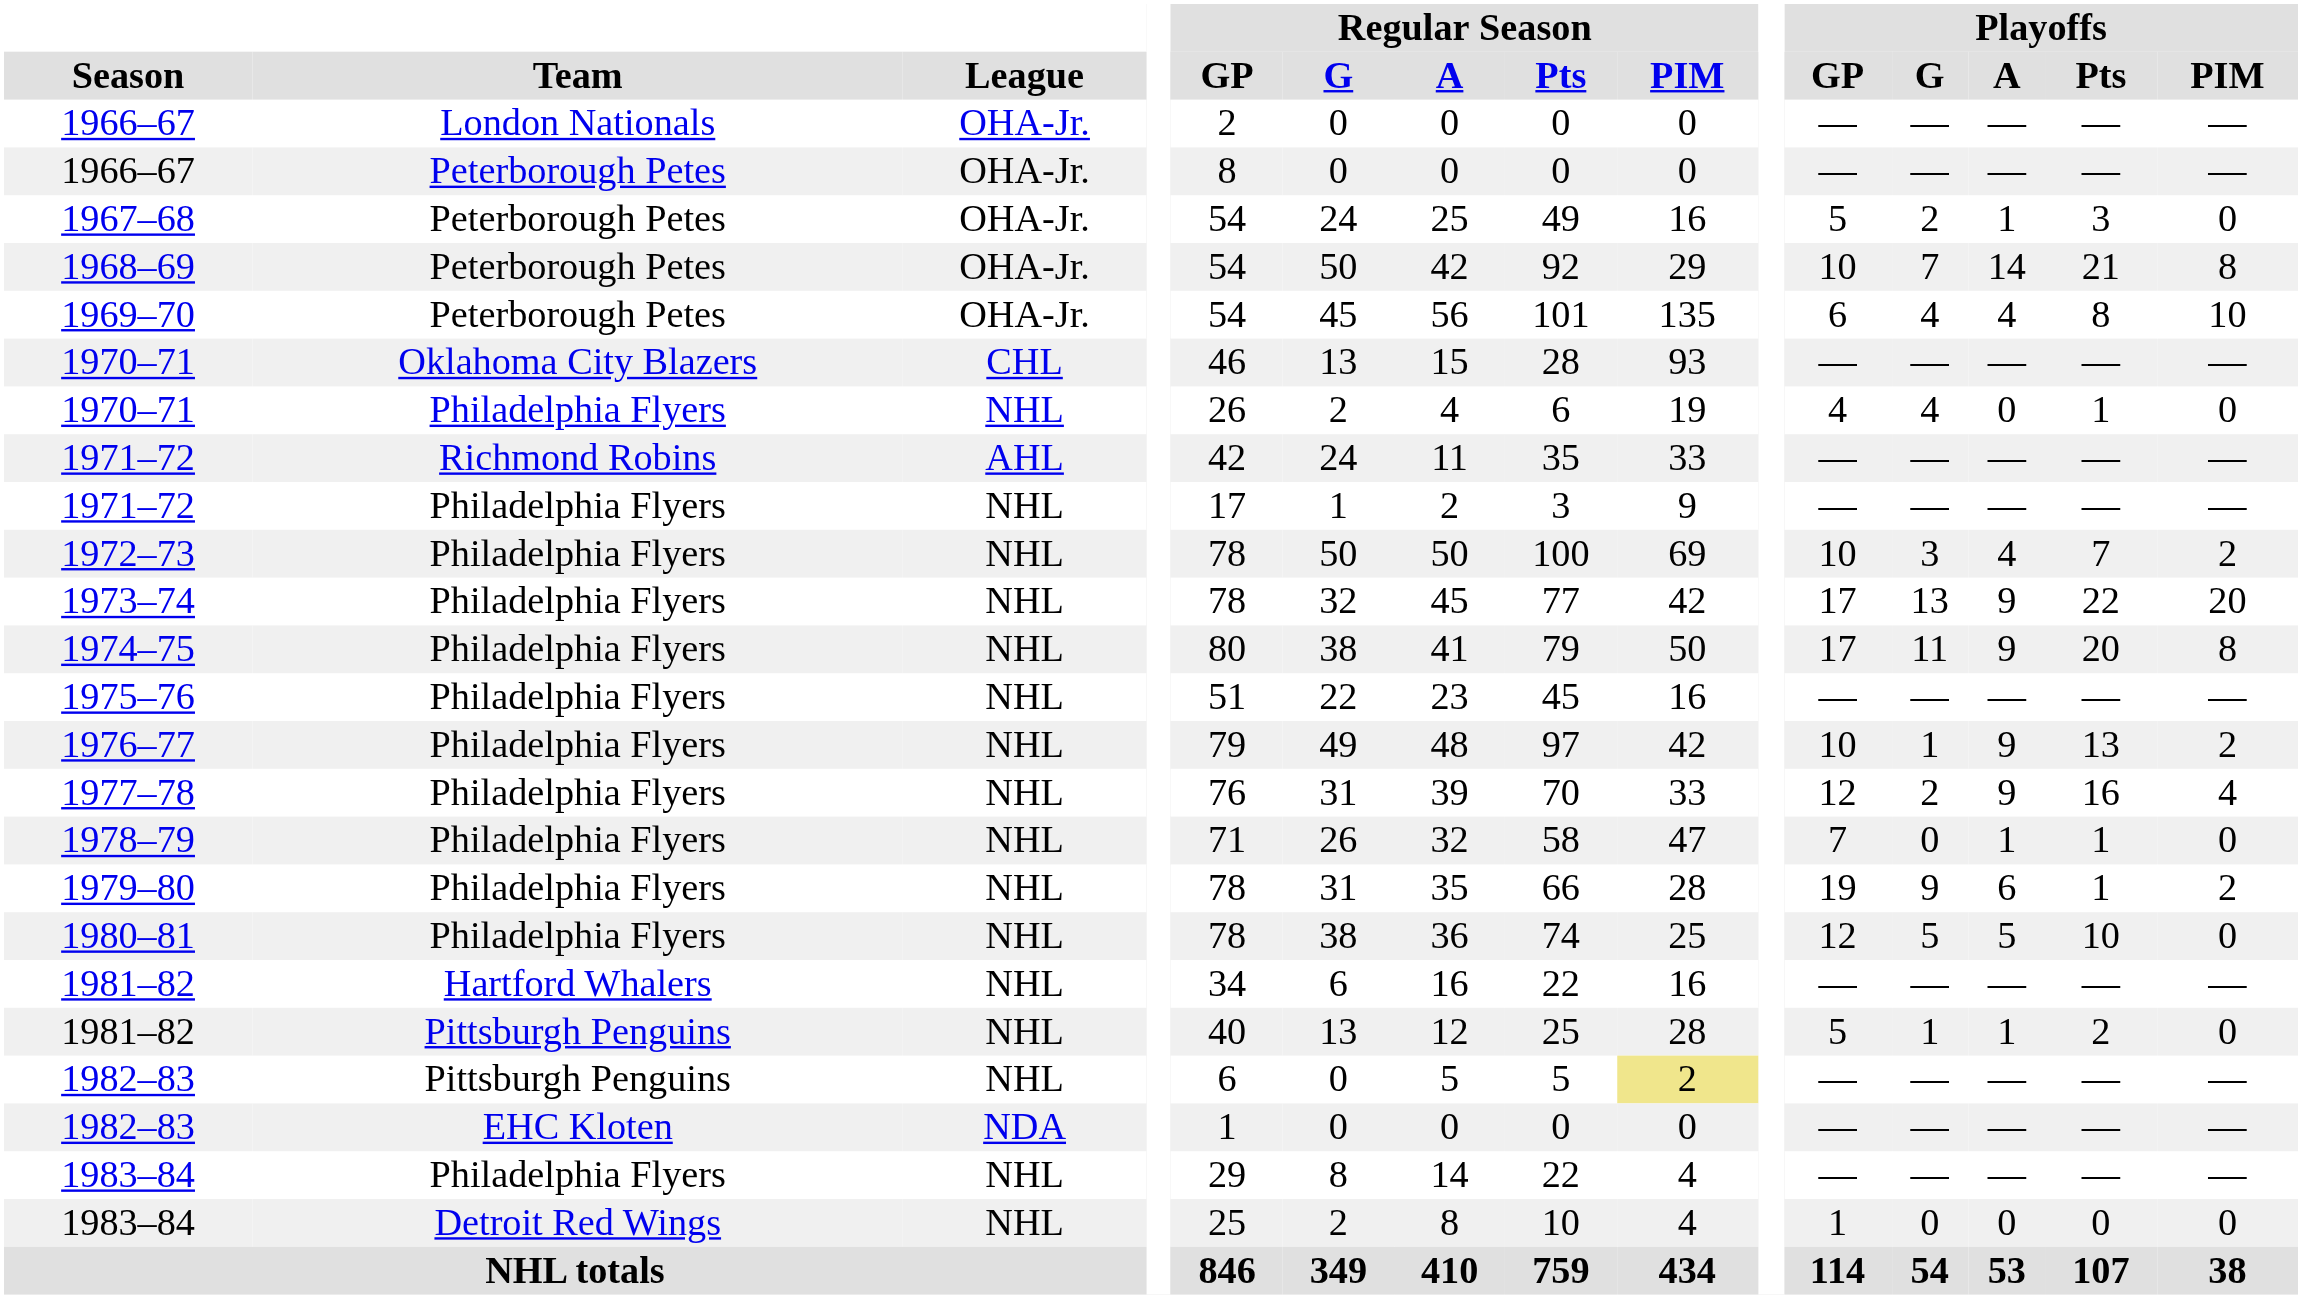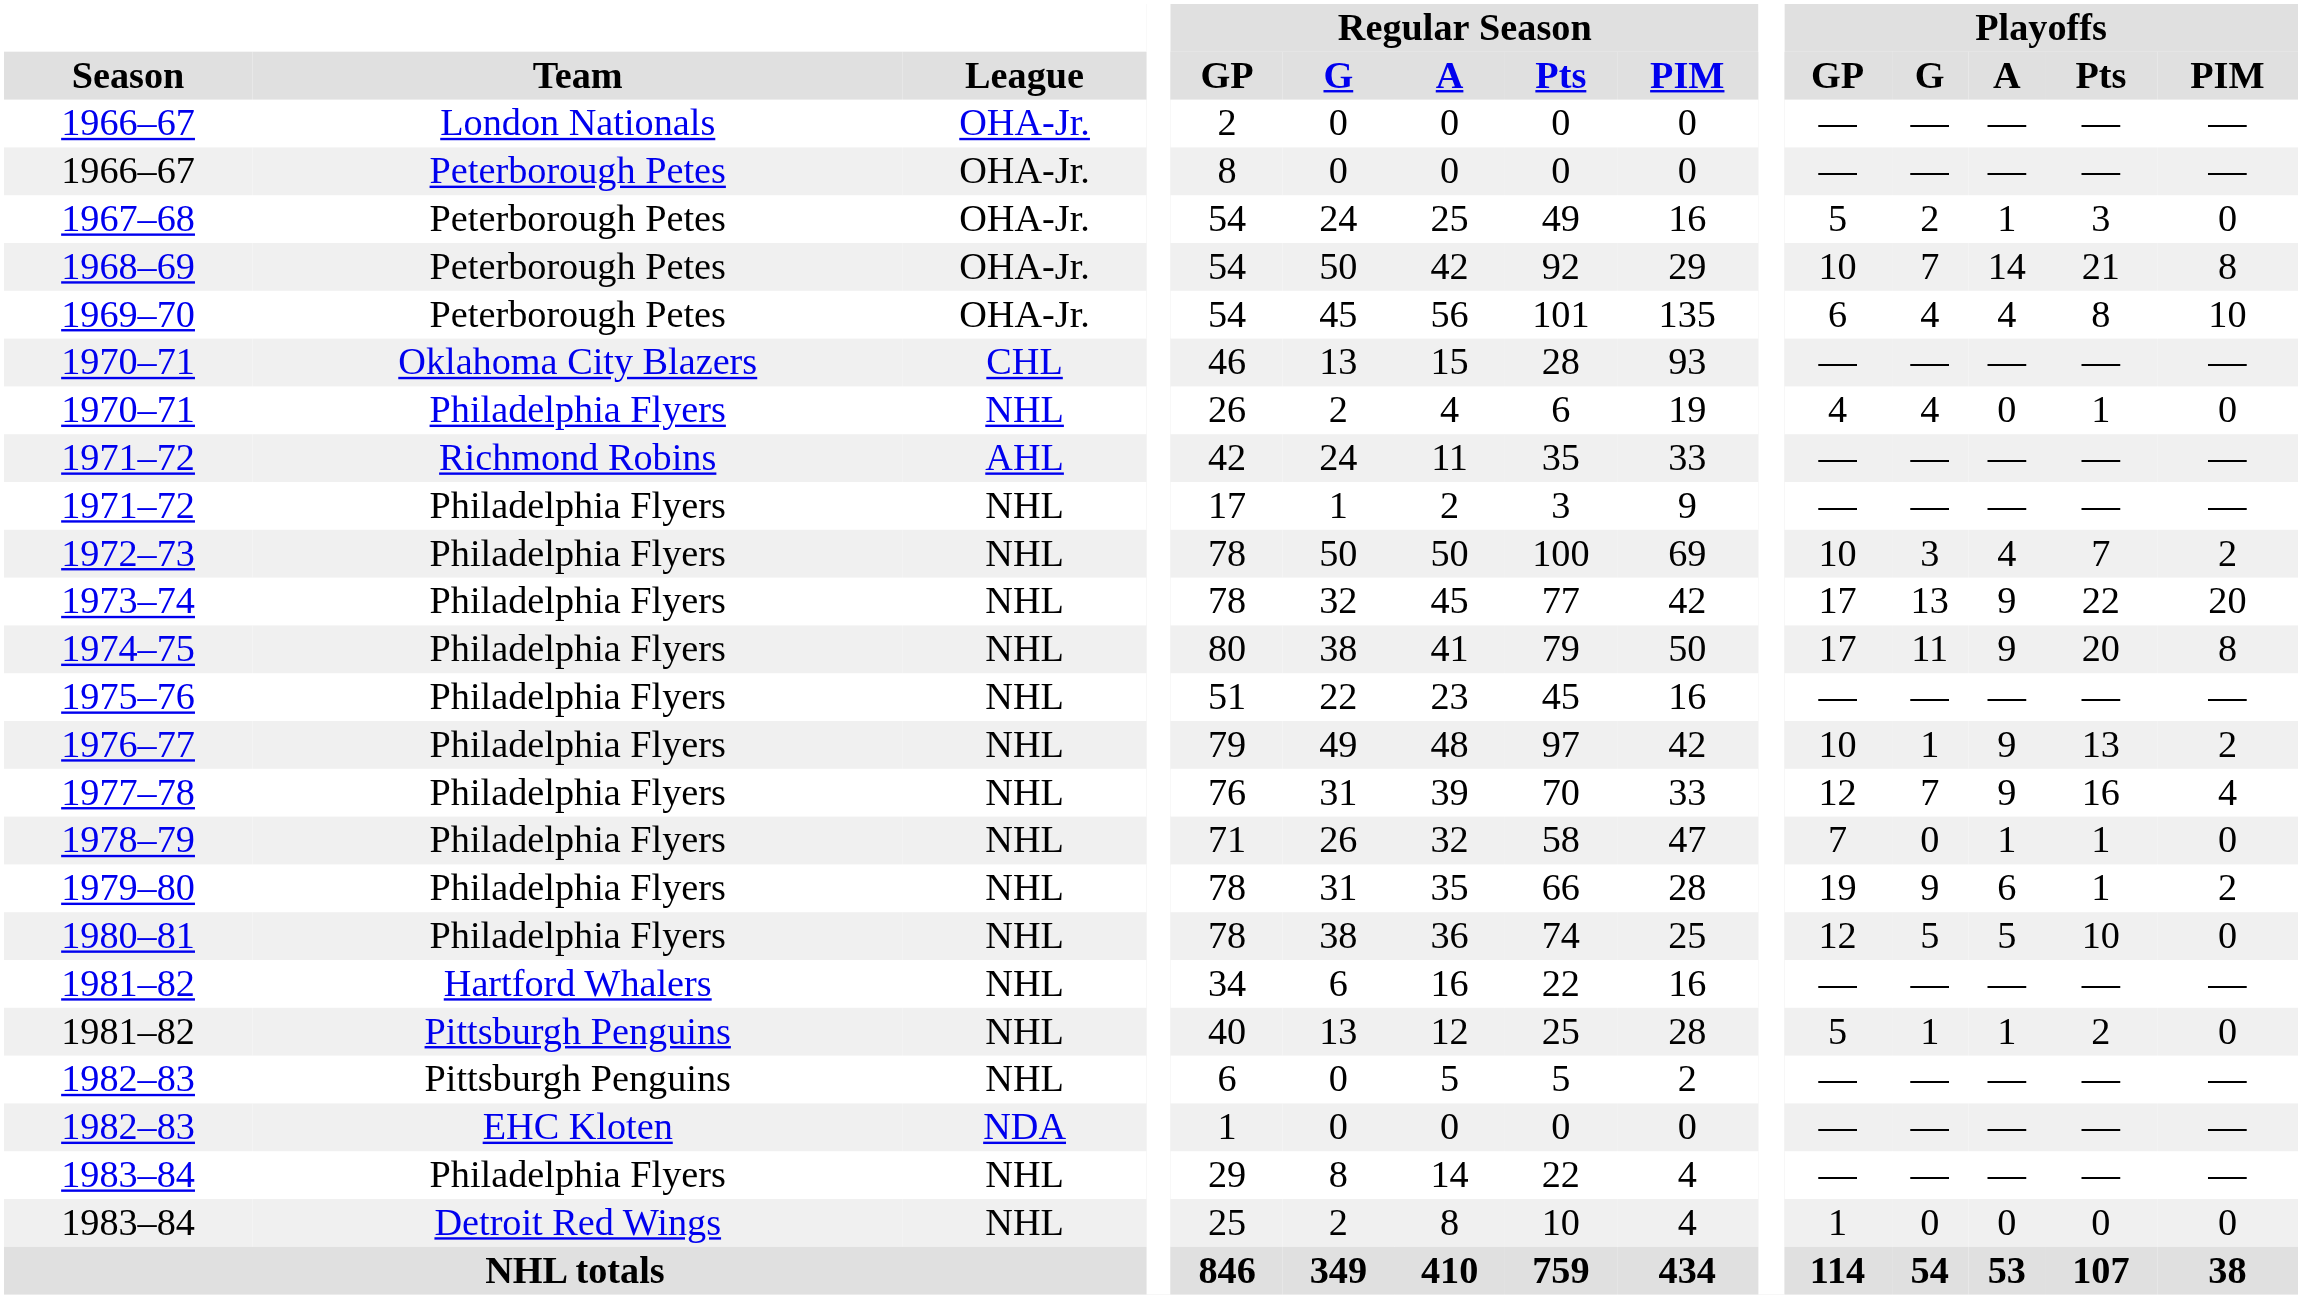1977–78 | Playoffs / G: 2 -> 7
1982–83 / Pittsburgh Penguins | Regular Season / PIM: khaki background -> no background
